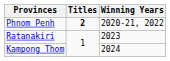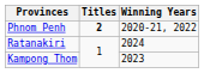Ratanakiri | Winning Years: 2023 -> 2024
Kampong Thom | Winning Years: 2024 -> 2023
